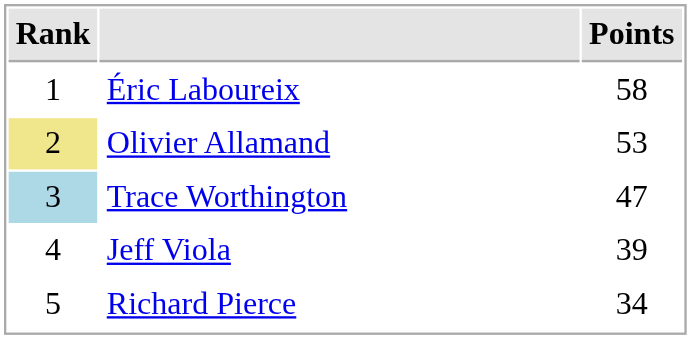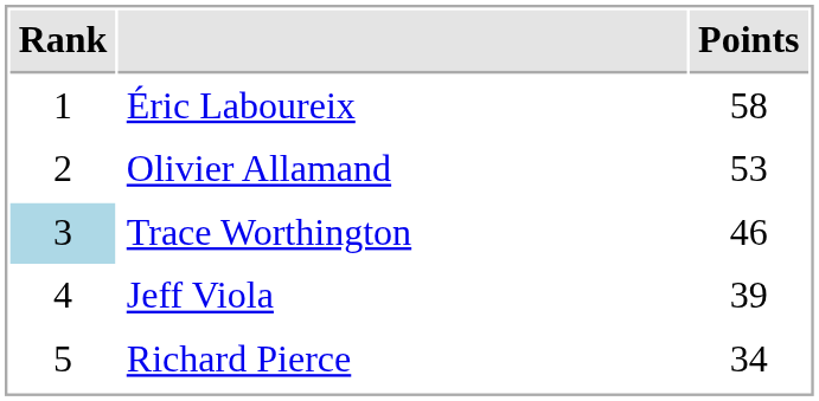Olivier Allamand | Rank: khaki background -> no background
Trace Worthington | Points: 47 -> 46
